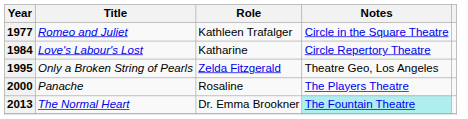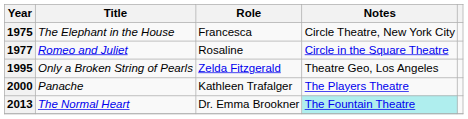+ row: 1975 | The Elephant in the House | Francesca | Circle Theatre, New York City
1977 | Role: Kathleen Trafalger -> Rosaline
- row: 1984 | Love's Labour's Lost | Katharine | Circle Repertory Theatre
2000 | Role: Rosaline -> Kathleen Trafalger
